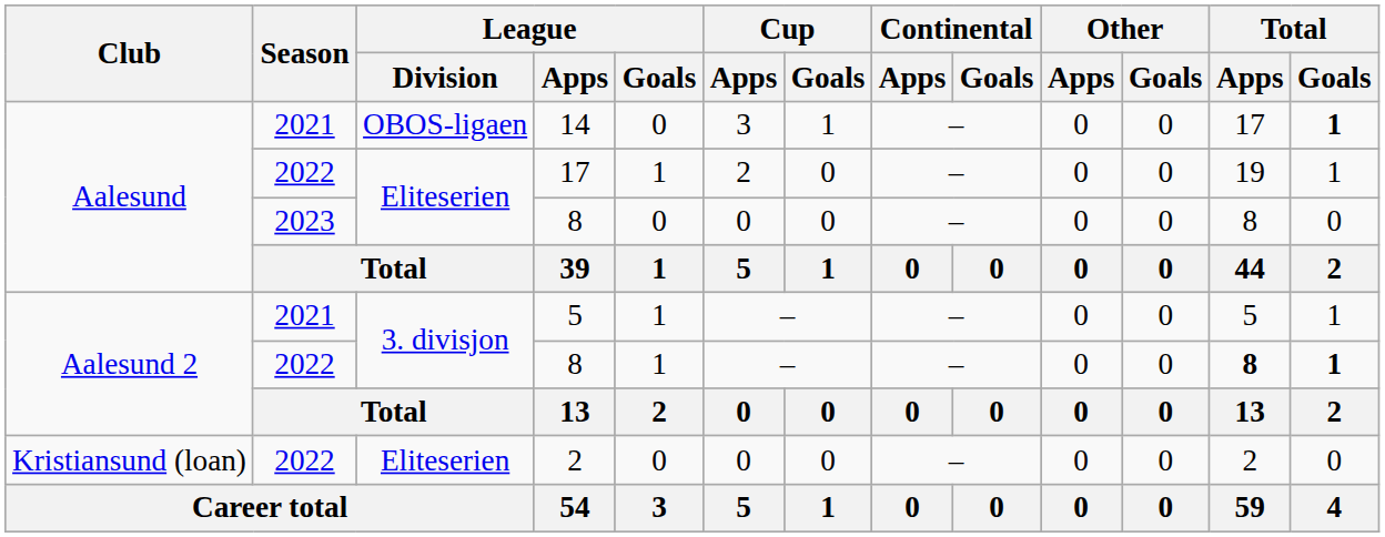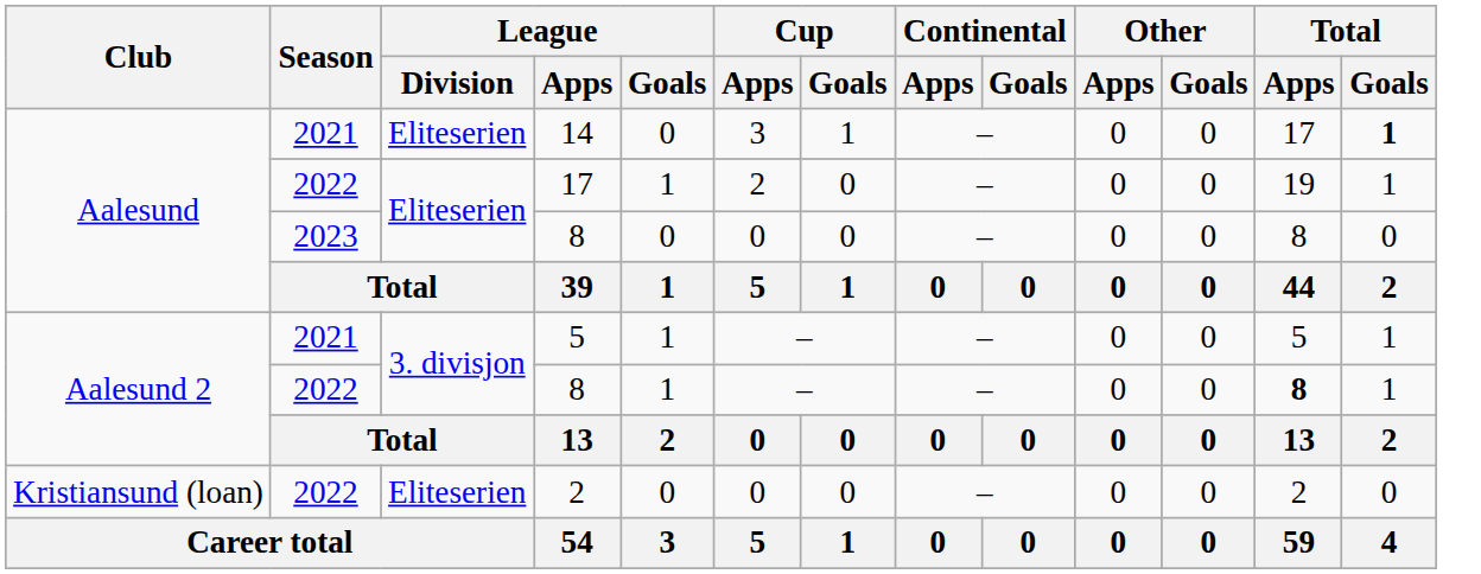14 | League / Division: OBOS-ligaen -> Eliteserien
Aalesund 2 / 8 | Total / Goals: bold -> normal
